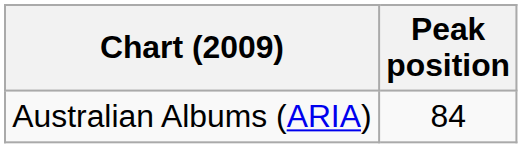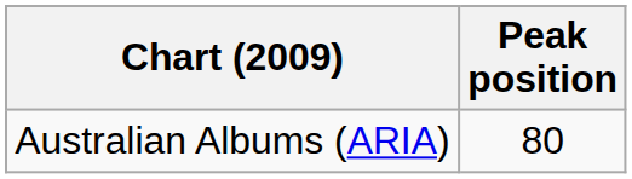Australian Albums (ARIA) | Peak position: 84 -> 80
